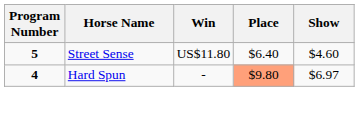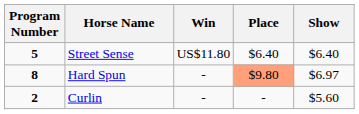Street Sense | Show: $4.60 -> $6.40
Hard Spun | Program Number: 4 -> 8
+ row: 2 | Curlin | - | - | $5.60
